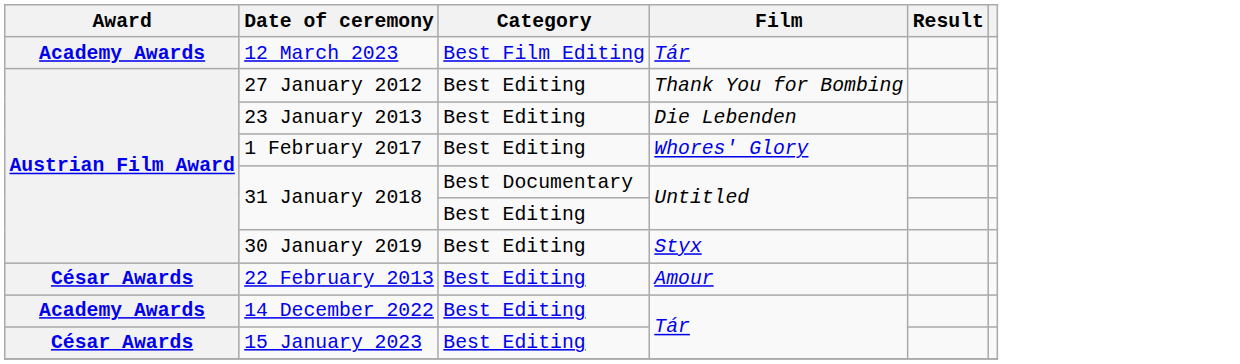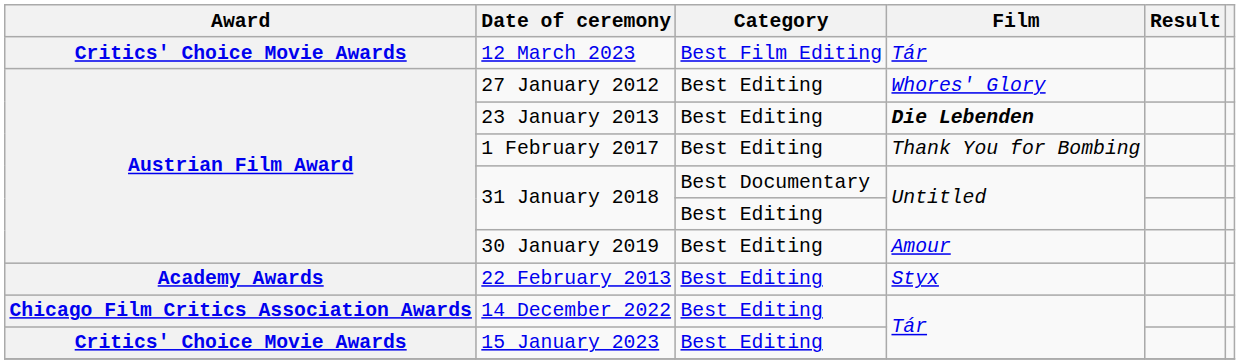12 March 2023 | Award: Academy Awards -> Critics' Choice Movie Awards
27 January 2012 | Film: Thank You for Bombing -> Whores' Glory
23 January 2013 | Film: normal -> bold
1 February 2017 | Film: Whores' Glory -> Thank You for Bombing
30 January 2019 | Film: Styx -> Amour
22 February 2013 | Award: César Awards -> Academy Awards
22 February 2013 | Film: Amour -> Styx
14 December 2022 | Award: Academy Awards -> Chicago Film Critics Association Awards
15 January 2023 | Award: César Awards -> Critics' Choice Movie Awards
